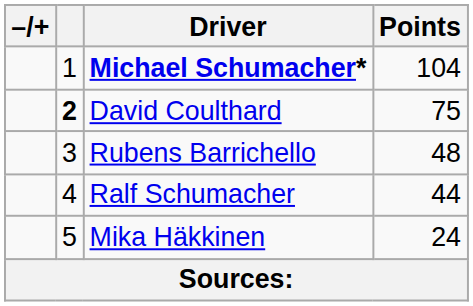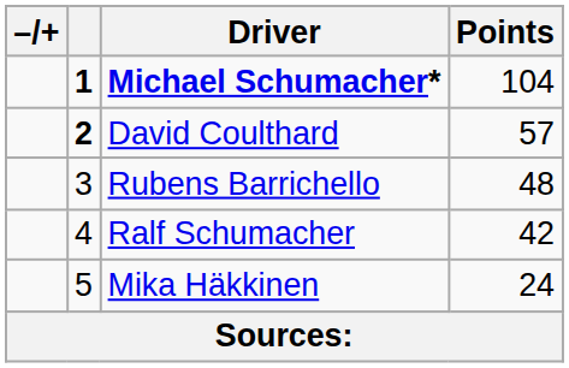Michael Schumacher* | column 2: normal -> bold
David Coulthard | Points: 75 -> 57
Ralf Schumacher | Points: 44 -> 42
